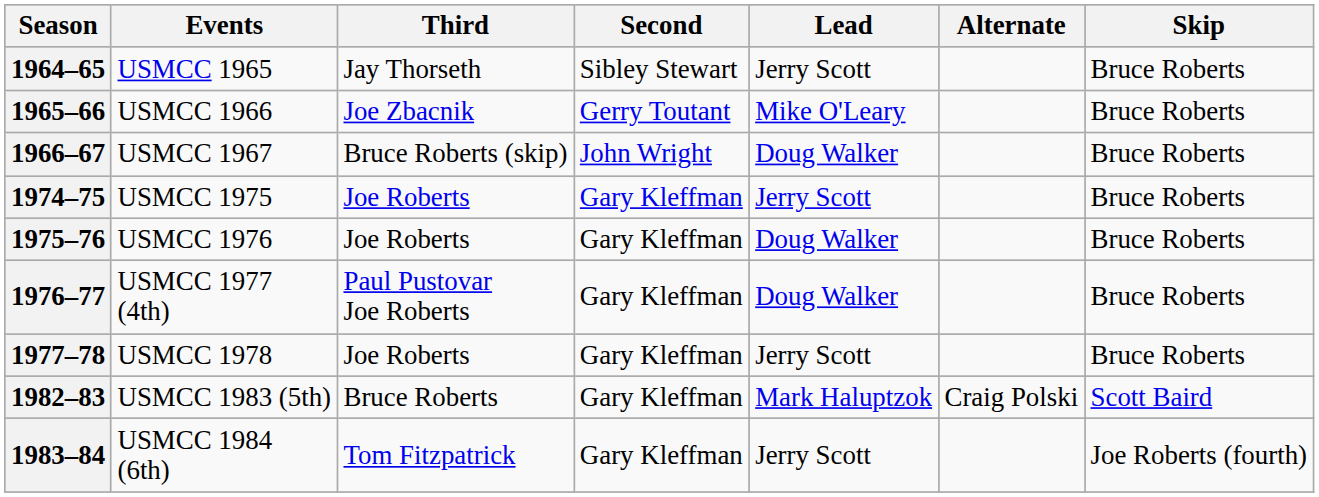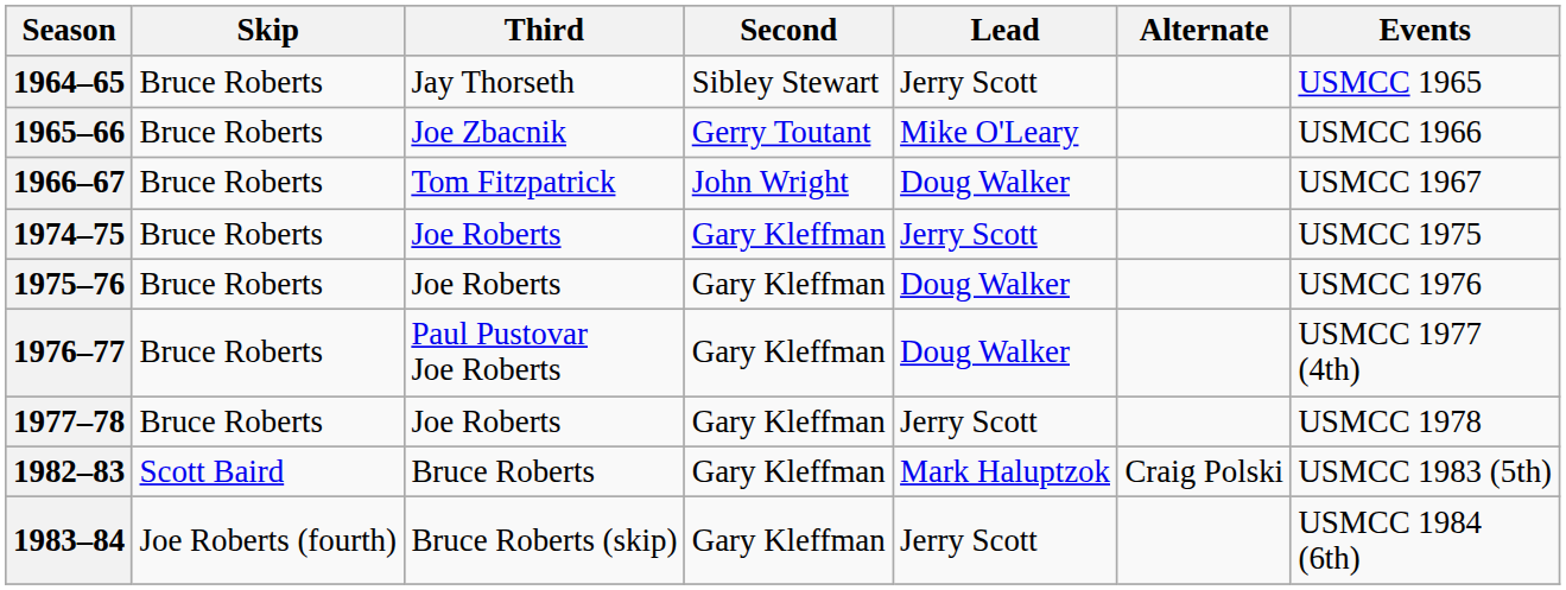columns swapped: Skip <-> Events
1966–67 | Third: Bruce Roberts (skip) -> Tom Fitzpatrick
1983–84 | Third: Tom Fitzpatrick -> Bruce Roberts (skip)
